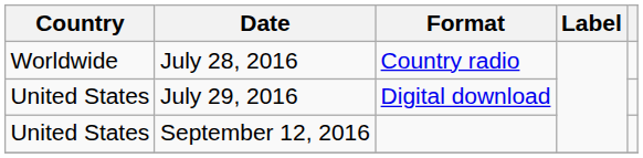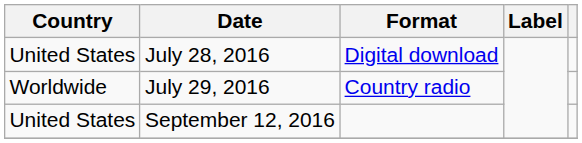July 28, 2016 | Country: Worldwide -> United States
July 28, 2016 | Format: Country radio -> Digital download
July 29, 2016 | Country: United States -> Worldwide
July 29, 2016 | Format: Digital download -> Country radio
